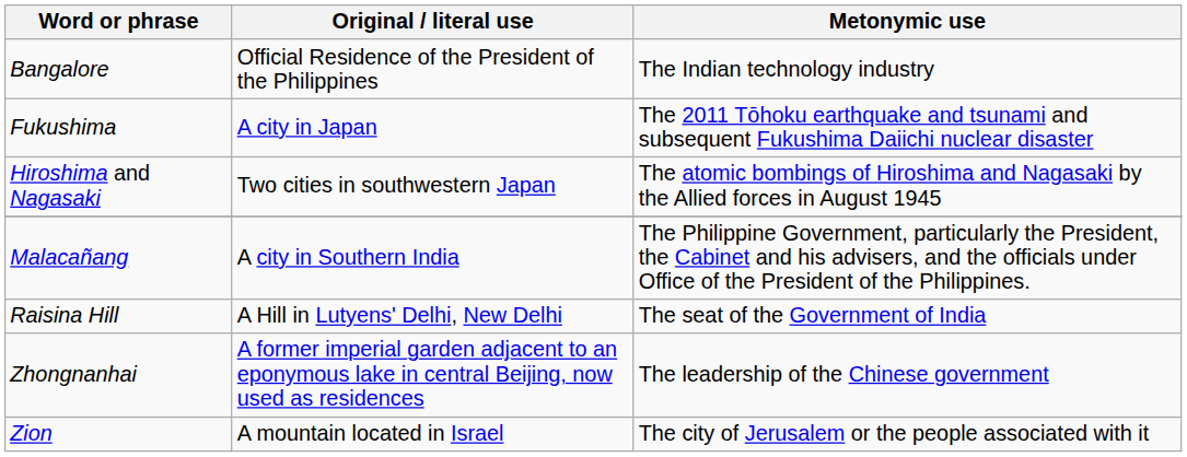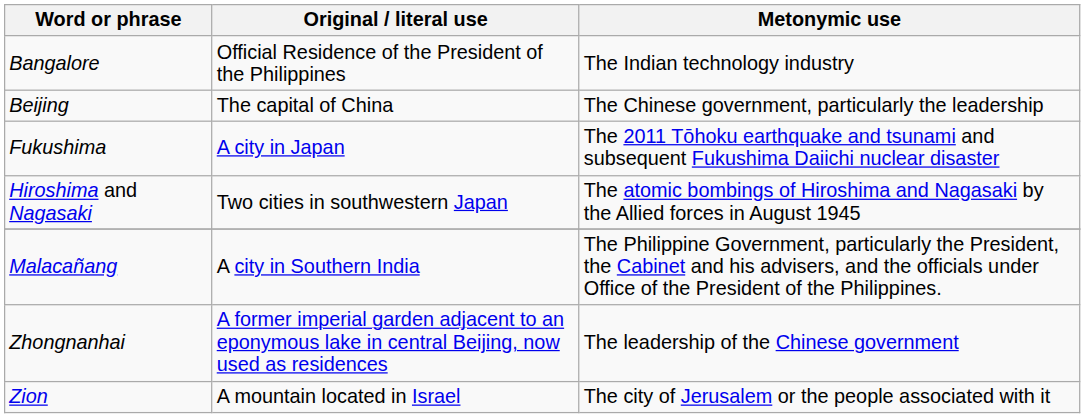+ row: Beijing | The capital of China | The Chinese government, particularly the leadership
- row: Raisina Hill | A Hill in Lutyens' Delhi, New Delhi | The seat of the Government of India
